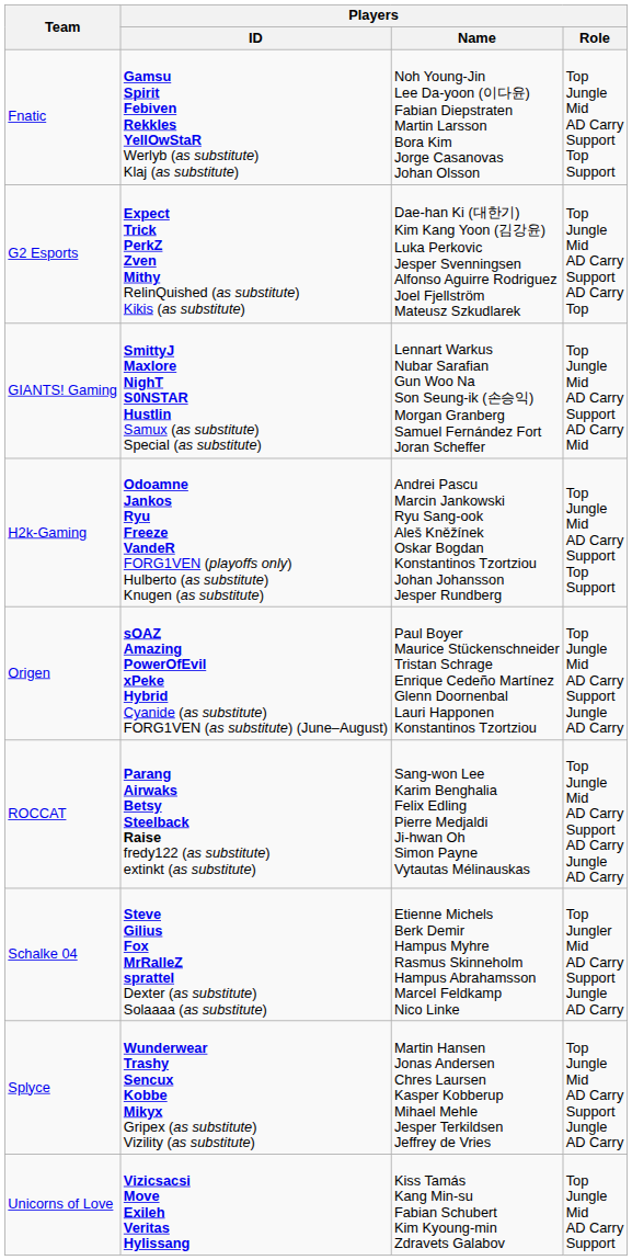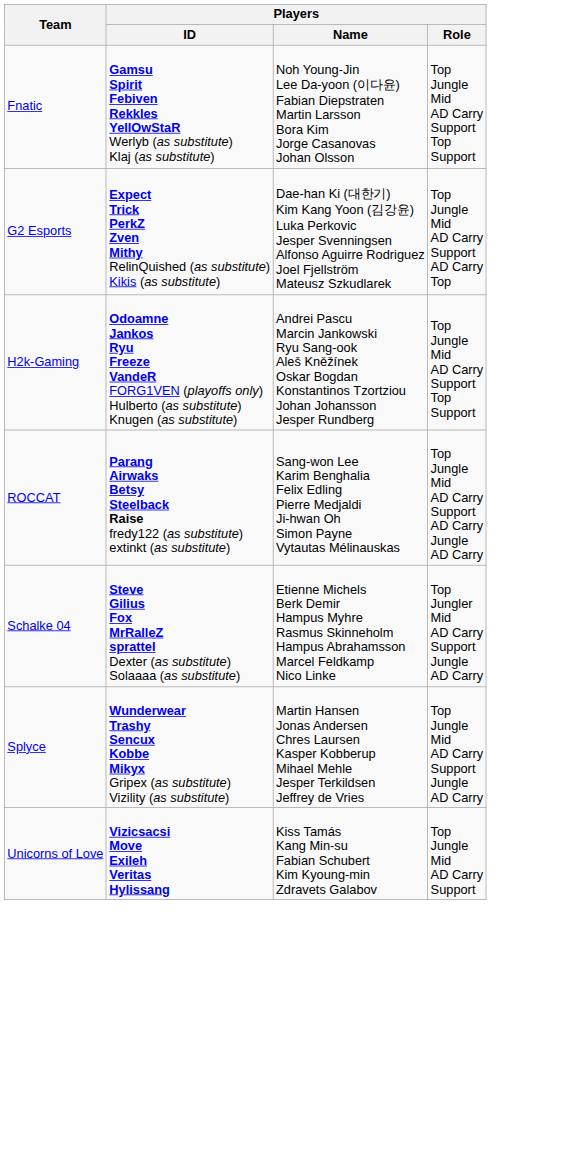- row: GIANTS! Gaming | SmittyJ Maxlore NighT S0NSTAR Hustlin Samux (as substitute) Special (as substitute) | Lennart Warkus Nubar Sarafian Gun Woo Na Son Seung-ik (손승익) Morgan Granberg Samuel Fernández Fort Joran Scheffer | Top Jungle Mid AD Carry Support AD Carry Mid
- row: Origen | sOAZ Amazing PowerOfEvil xPeke Hybrid Cyanide (as substitute) FORG1VEN (as substitute) (June–August) | Paul Boyer Maurice Stückenschneider Tristan Schrage Enrique Cedeño Martínez Glenn Doornenbal Lauri Happonen Konstantinos Tzortziou | Top Jungle Mid AD Carry Support Jungle AD Carry
